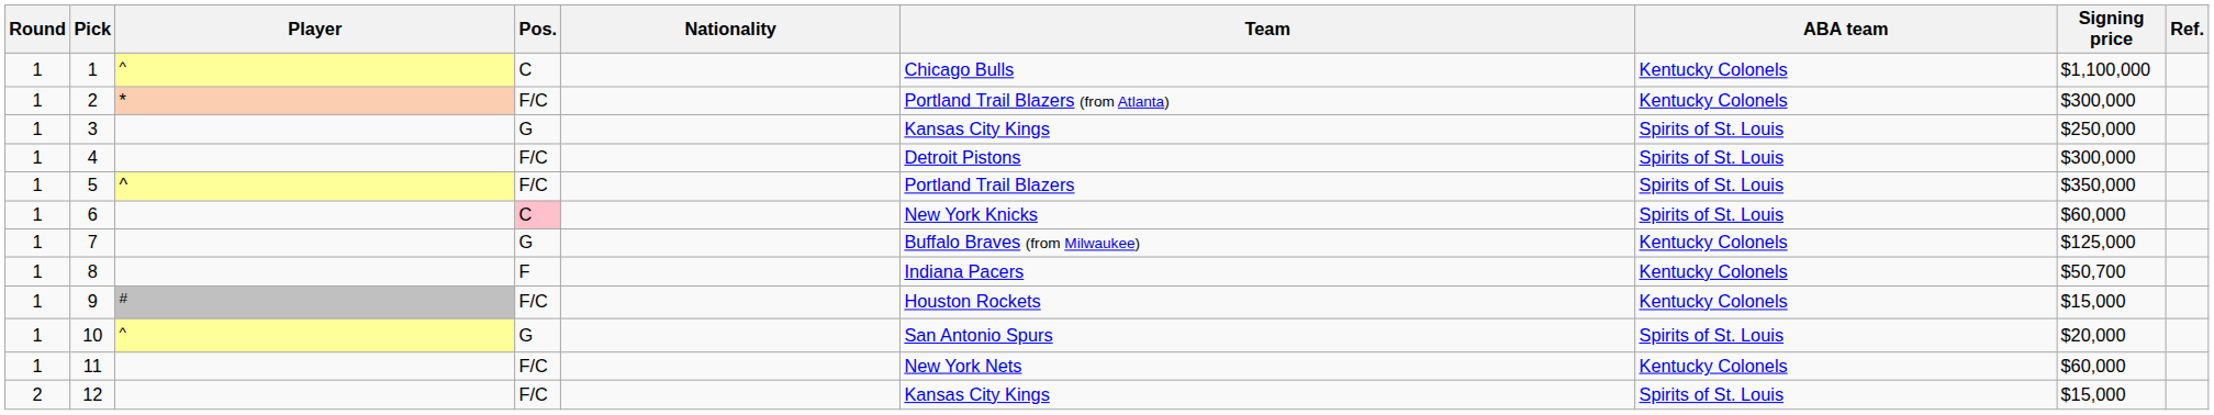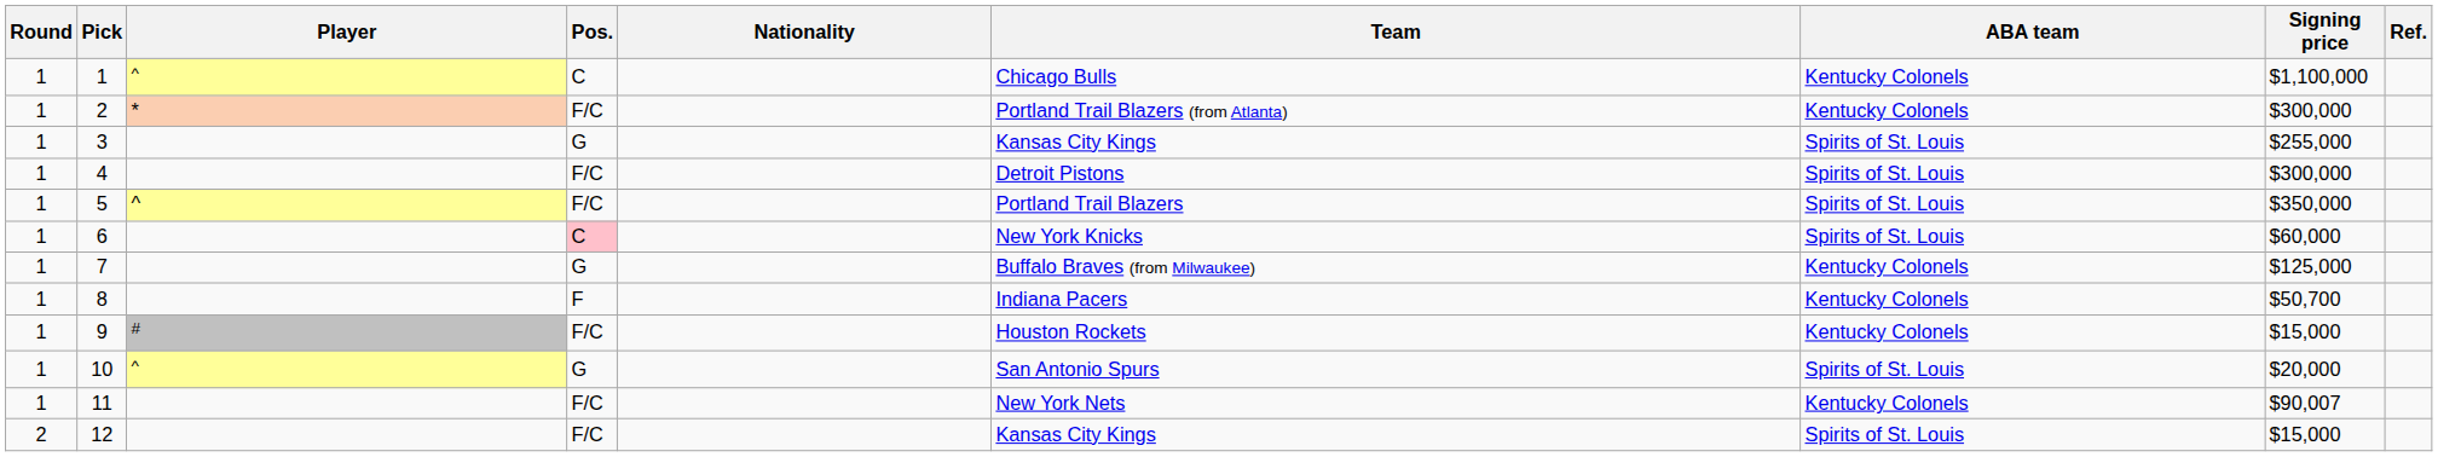3 | Signing price: $250,000 -> $255,000
11 | Signing price: $60,000 -> $90,007
